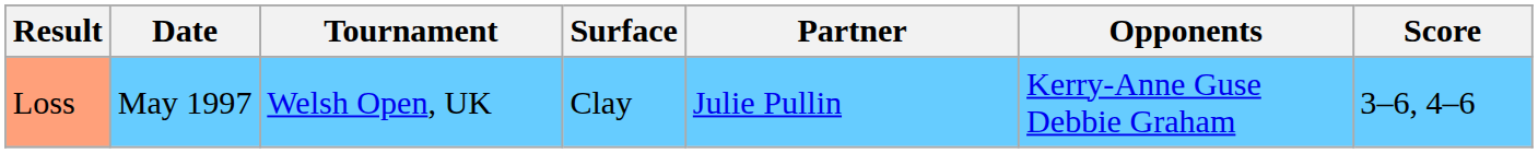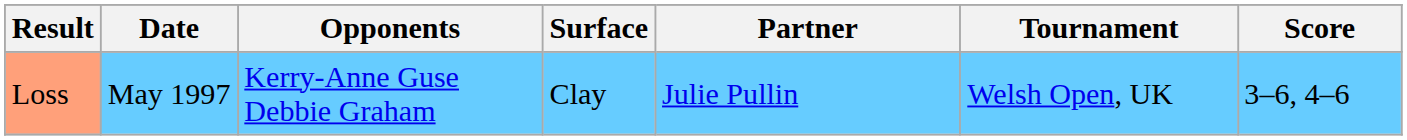columns swapped: Tournament <-> Opponents
